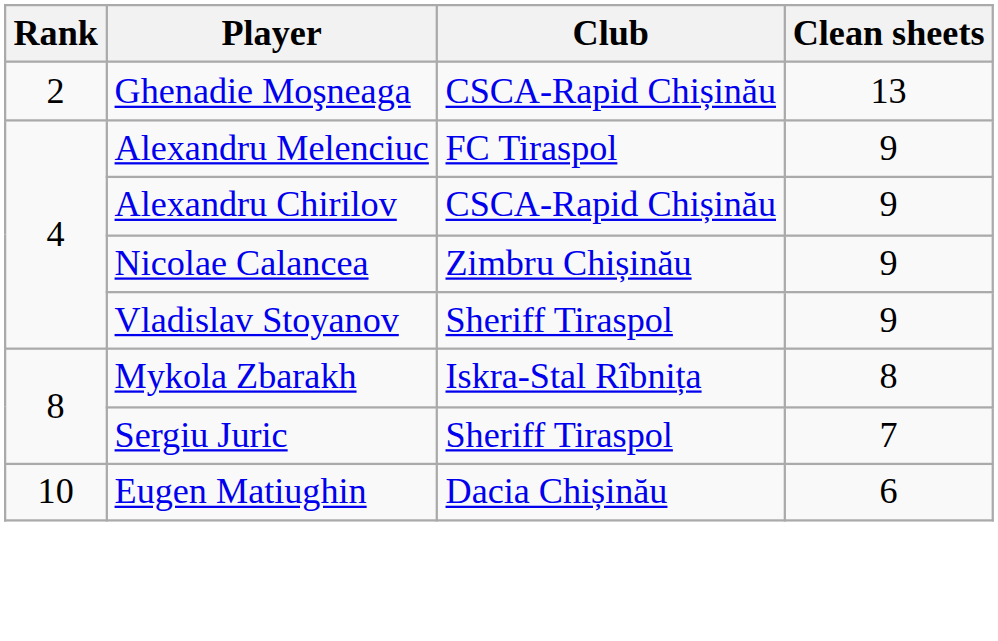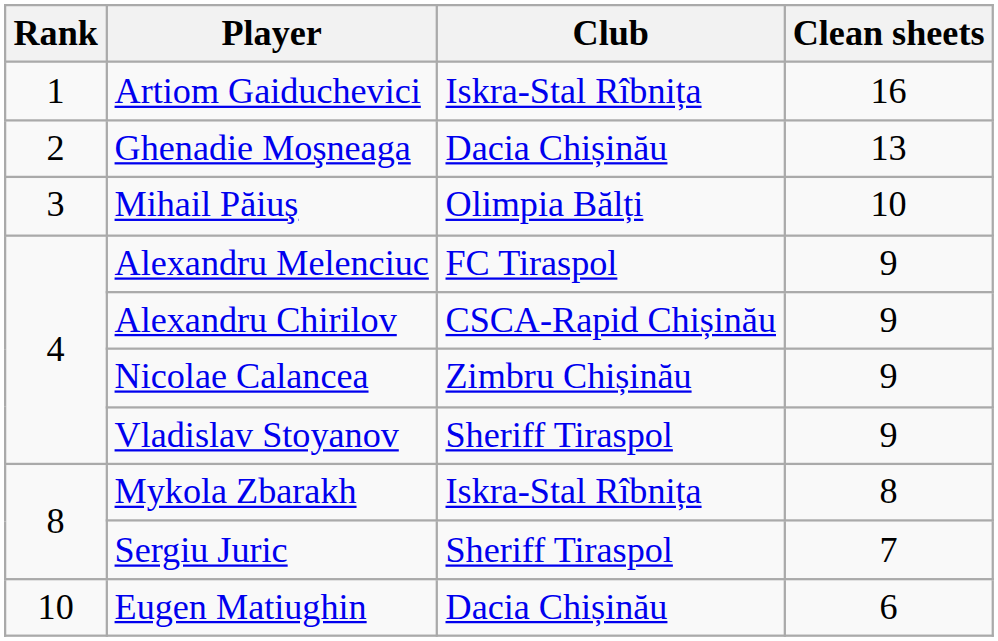+ row: 1 | Artiom Gaiduchevici | Iskra-Stal Rîbnița | 16
Ghenadie Moşneaga | Club: CSCA-Rapid Chișinău -> Dacia Chișinău
+ row: 3 | Mihail Păiuş | Olimpia Bălți | 10
